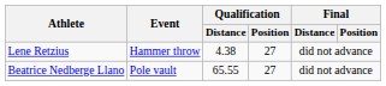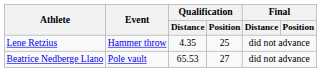Lene Retzius | Qualification / Distance: 4.38 -> 4.35
Lene Retzius | Qualification / Position: 27 -> 25
Beatrice Nedberge Llano | Qualification / Distance: 65.55 -> 65.53
